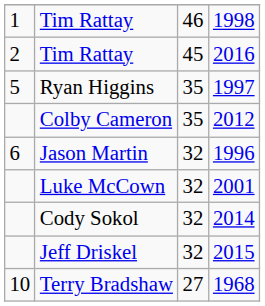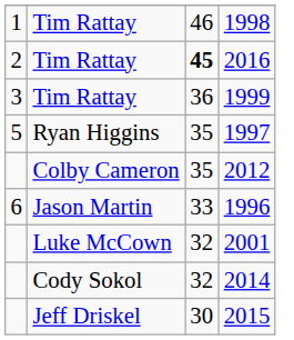2016 | column 3: normal -> bold
+ row: 3 | Tim Rattay | 36 | 1999
1996 | column 3: 32 -> 33
2015 | column 3: 32 -> 30
- row: 10 | Terry Bradshaw | 27 | 1968
